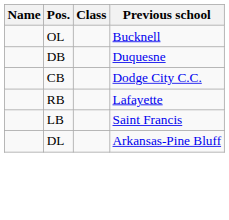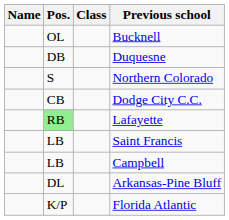+ row: S | Northern Colorado
Lafayette | Pos.: no background -> lightgreen background
+ row: LB | Campbell
+ row: K/P | Florida Atlantic
